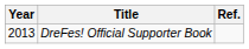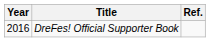DreFes! Official Supporter Book | Year: 2013 -> 2016
